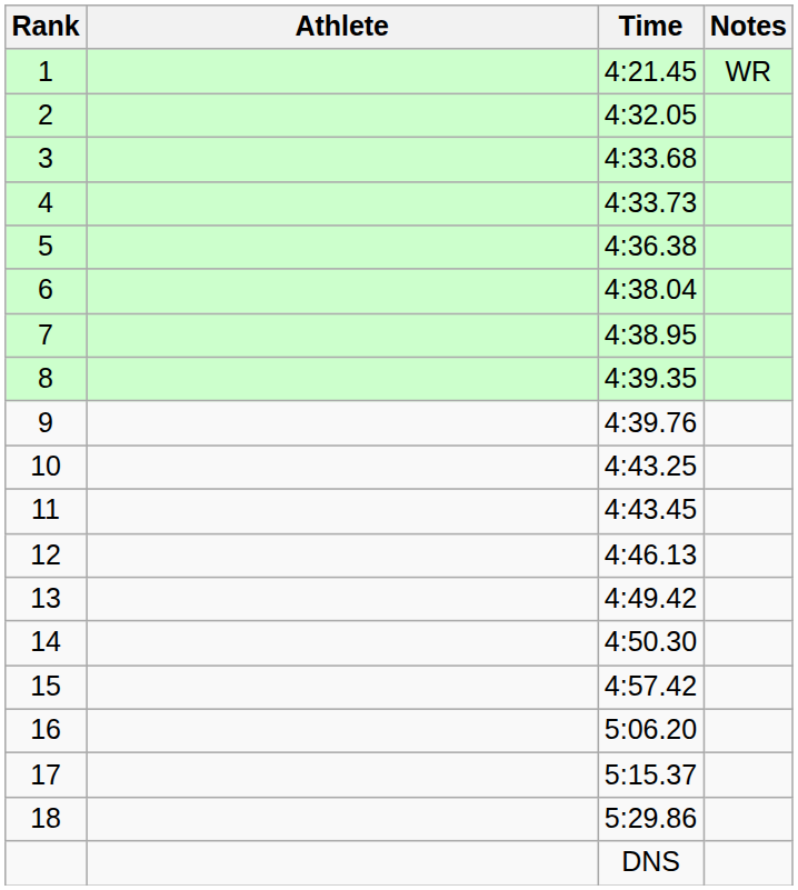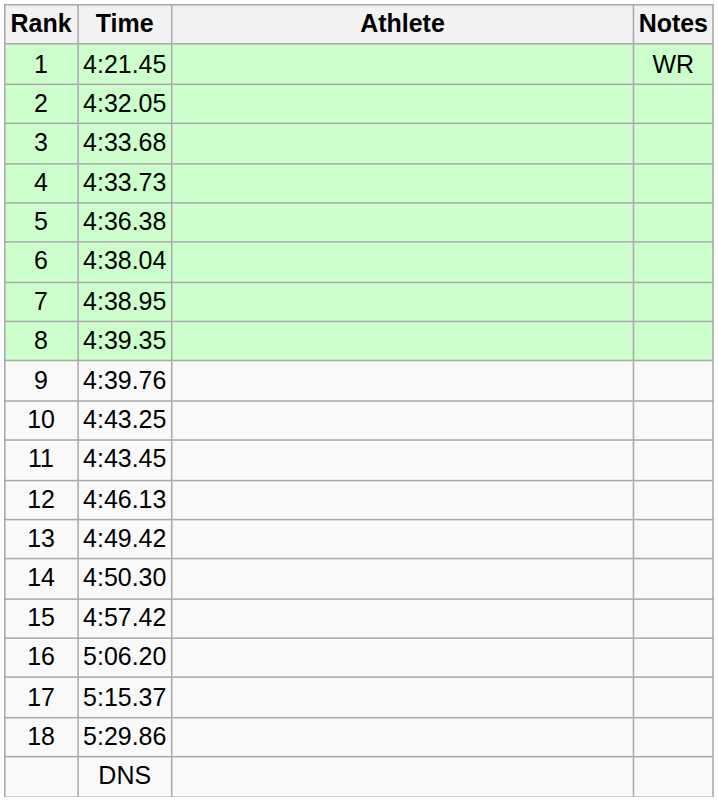columns swapped: Athlete <-> Time
